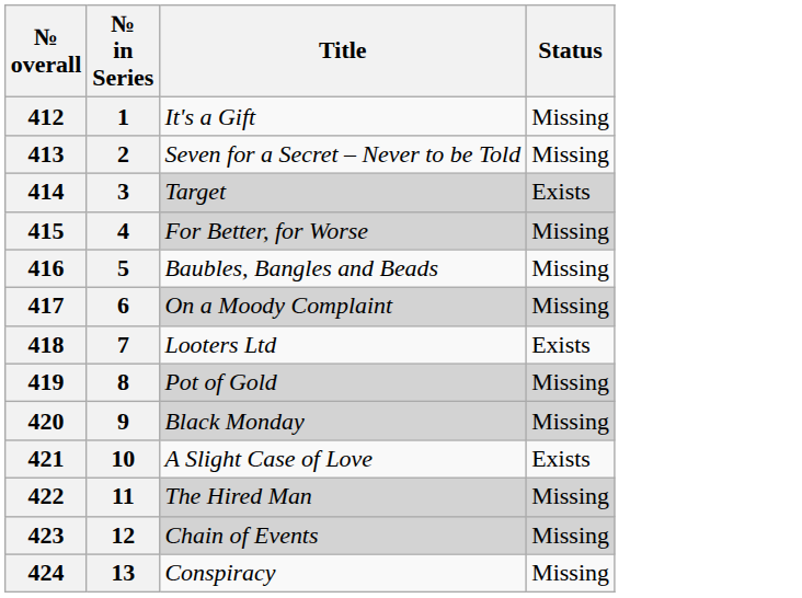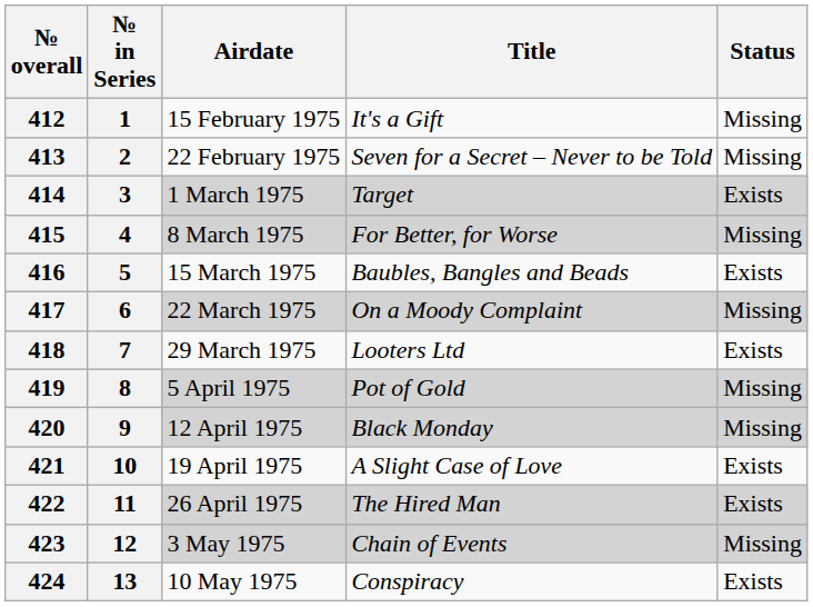+ column: Airdate | 15 February 1975 | 22 February 1975 | 1 March 1975 | 8 March 1975 | 15 March 1975 | 22 March 1975 | 29 March 1975 | 5 April 1975 | 12 April 1975 | 19 April 1975 | 26 April 1975 | 3 May 1975 | 10 May 1975
416 | Status: Missing -> Exists
422 | Status: Missing -> Exists
424 | Status: Missing -> Exists
